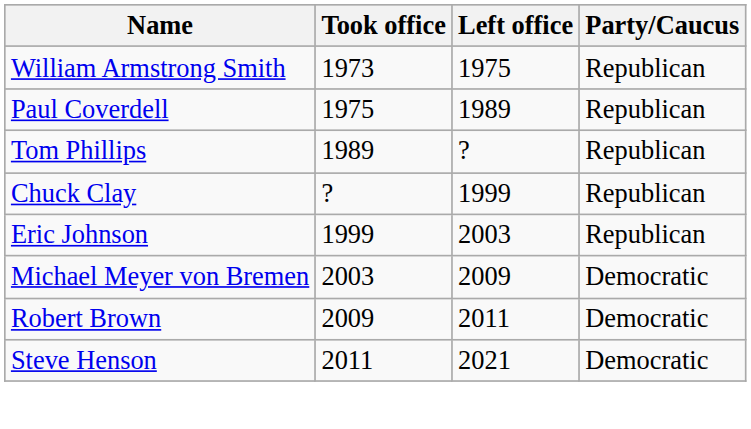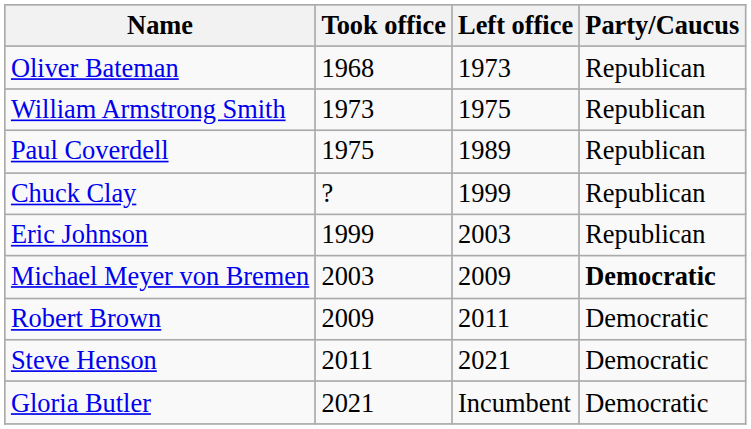+ row: Oliver Bateman | 1968 | 1973 | Republican
- row: Tom Phillips | 1989 | ? | Republican
Michael Meyer von Bremen | Party/Caucus: normal -> bold
+ row: Gloria Butler | 2021 | Incumbent | Democratic
